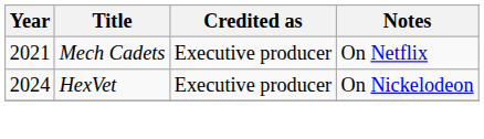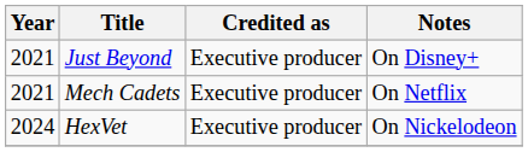+ row: 2021 | Just Beyond | Executive producer | On Disney+
